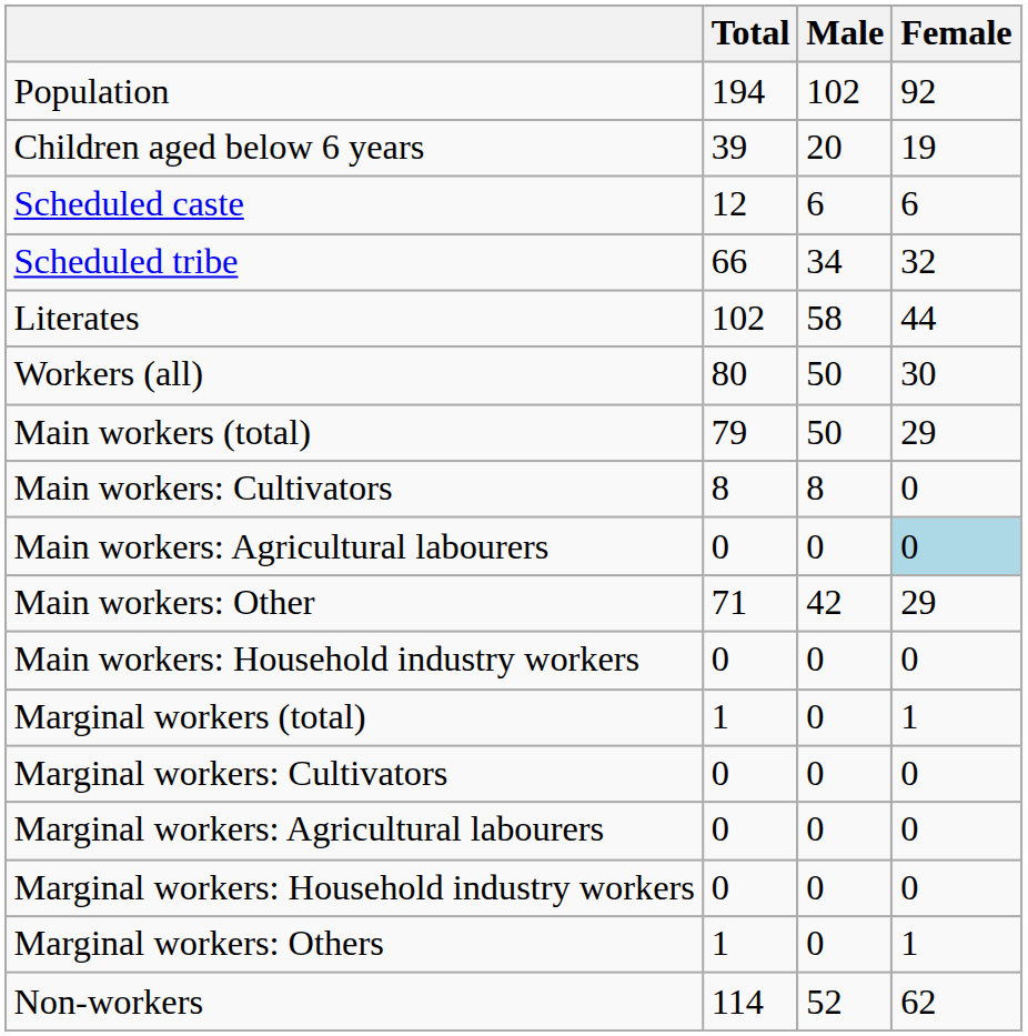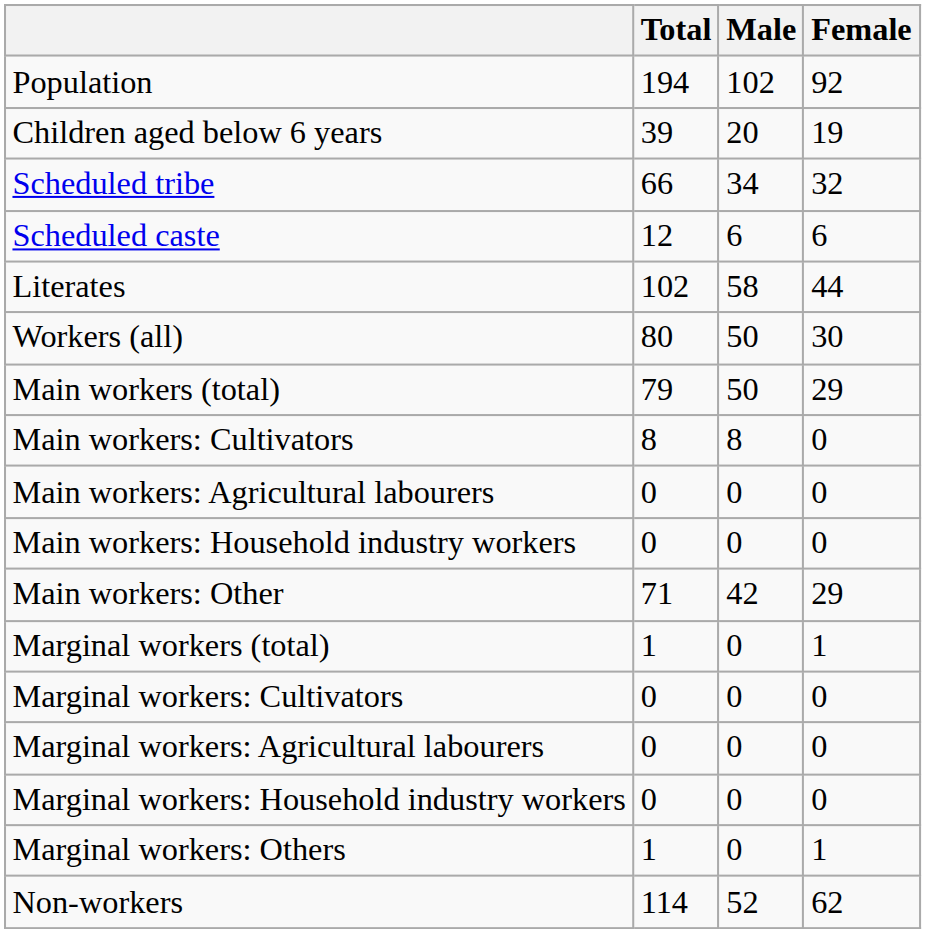rows swapped: Scheduled caste <-> Scheduled tribe
Main workers: Agricultural labourers | Female: lightblue background -> no background
rows swapped: Main workers: Household industry workers <-> Main workers: Other
